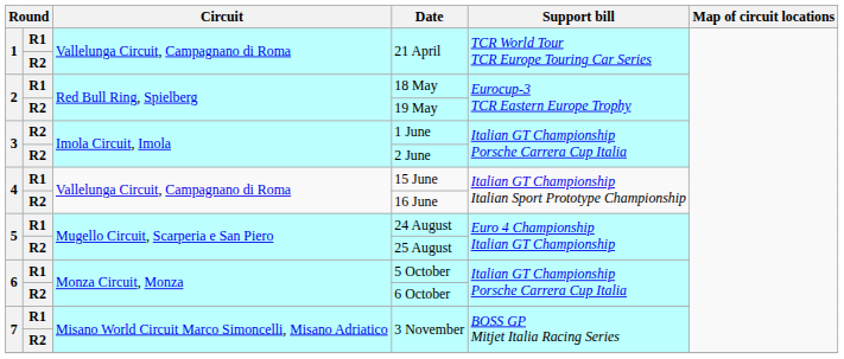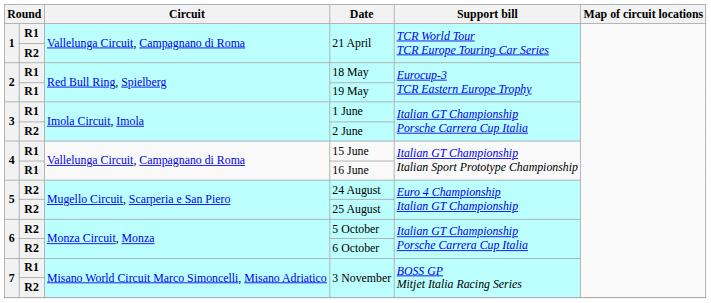19 May | column 2: R2 -> R1
1 June | column 2: R2 -> R1
16 June | column 2: R2 -> R1
24 August | column 2: R1 -> R2
5 October | column 2: R1 -> R2
